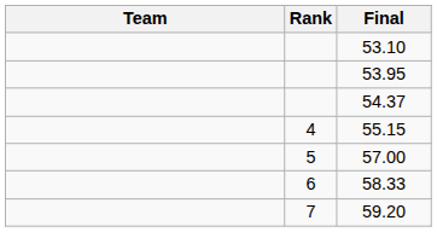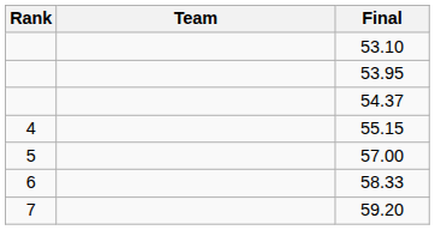columns swapped: Rank <-> Team
